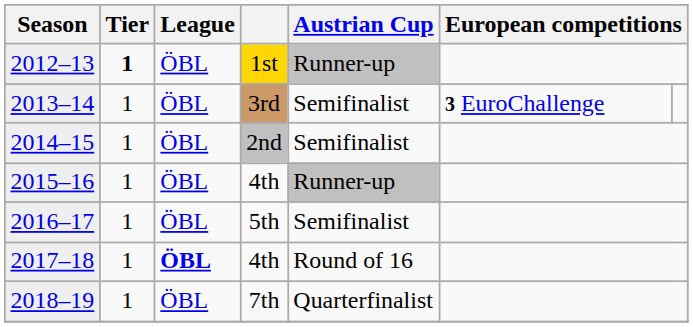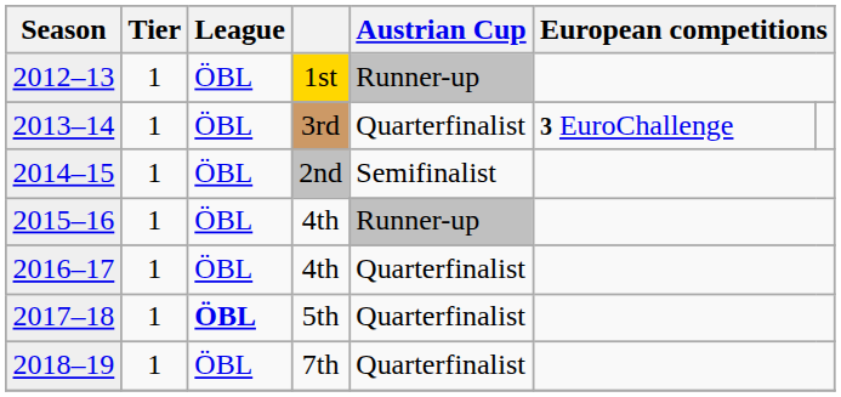2012–13 | Tier: bold -> normal
2013–14 | Austrian Cup: Semifinalist -> Quarterfinalist
2016–17 | column 4: 5th -> 4th
2016–17 | Austrian Cup: Semifinalist -> Quarterfinalist
2017–18 | column 4: 4th -> 5th
2017–18 | Austrian Cup: Round of 16 -> Quarterfinalist
